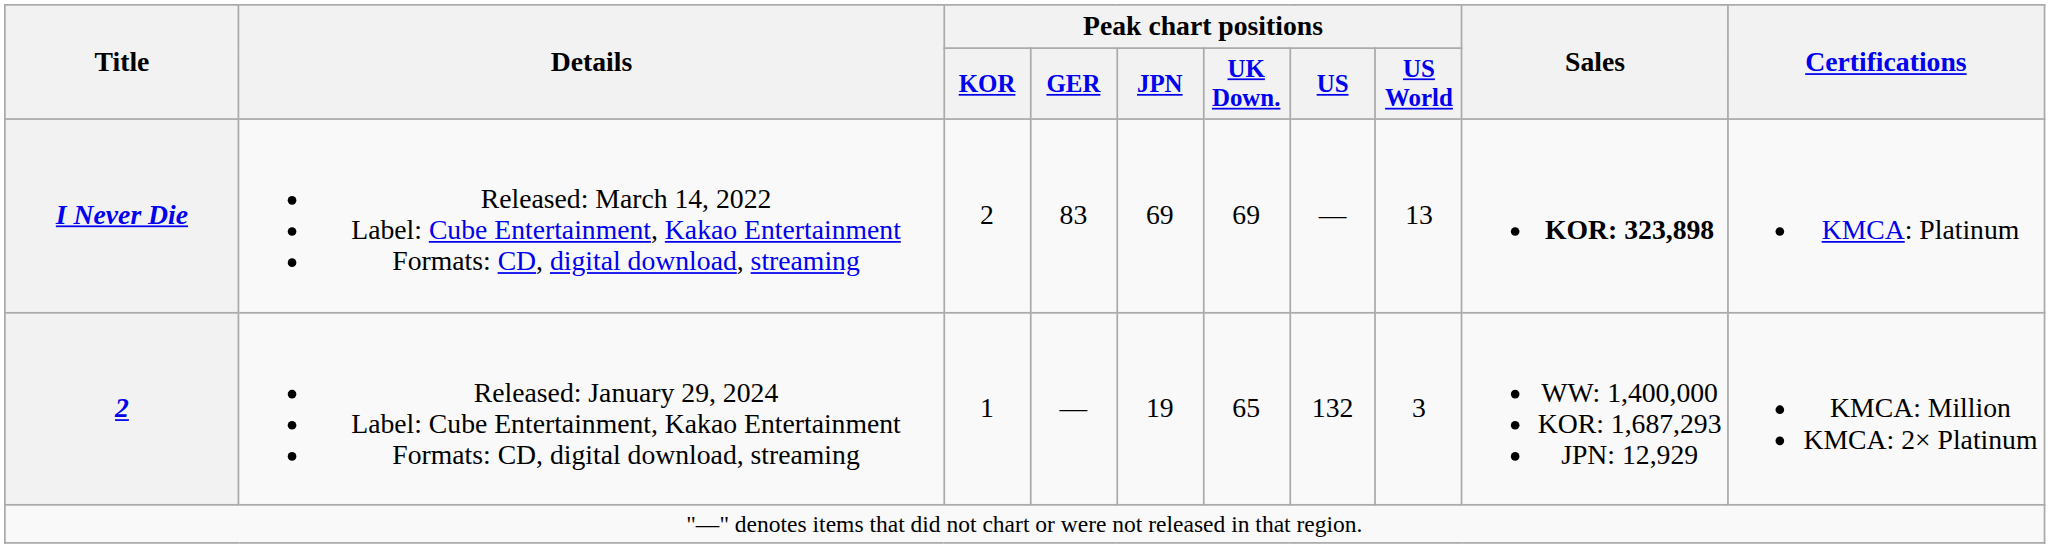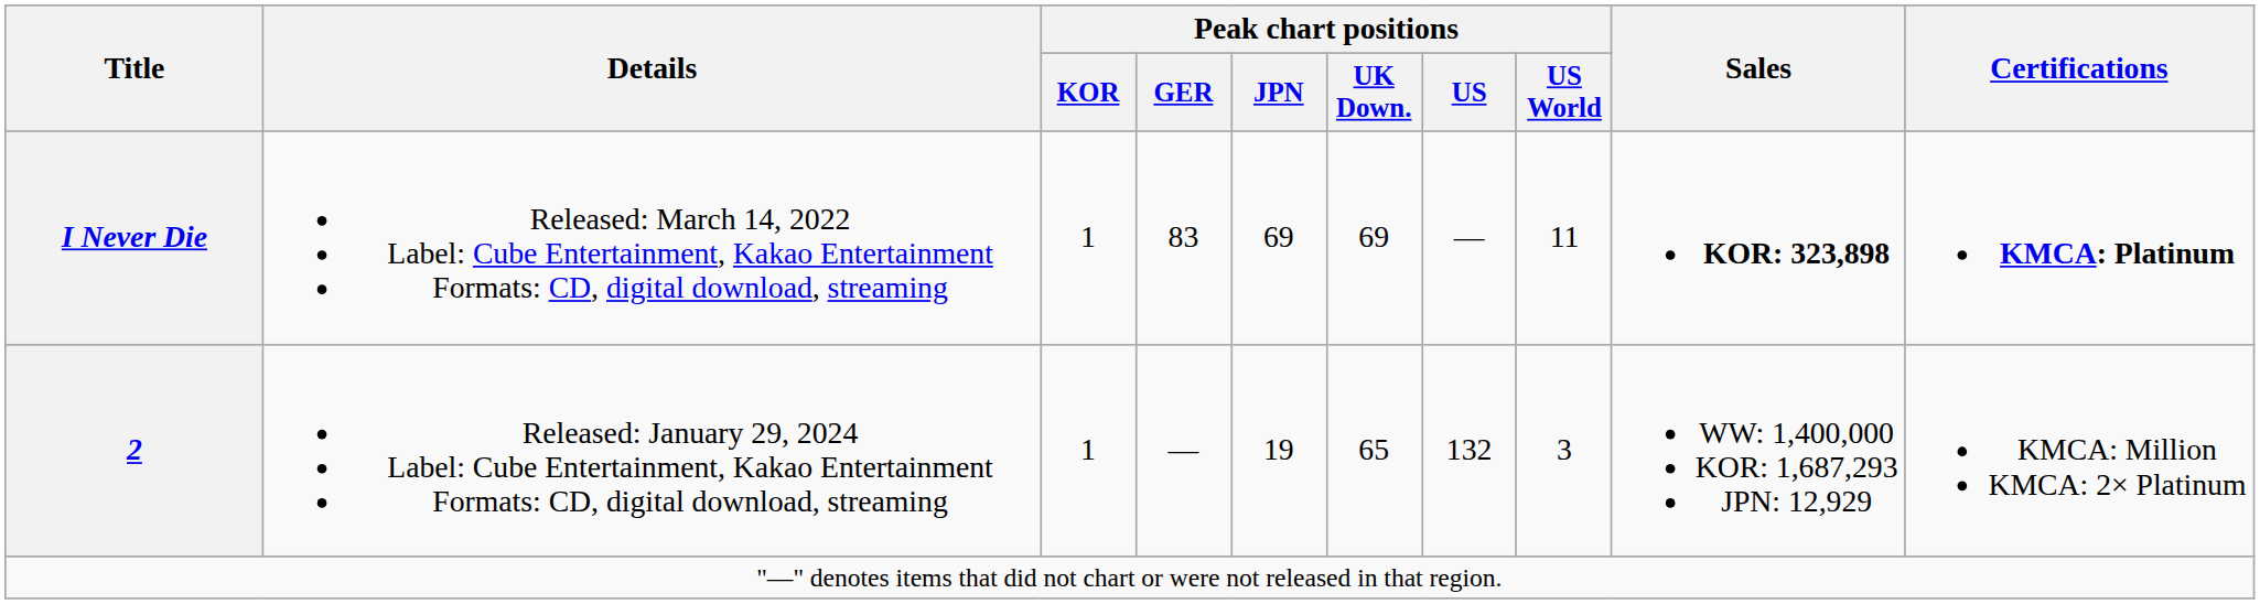I Never Die | Peak chart positions / KOR: 2 -> 1
I Never Die | Peak chart positions / US World: 13 -> 11
I Never Die | Certifications: normal -> bold
